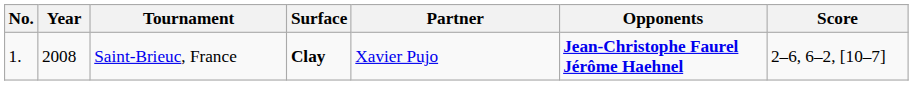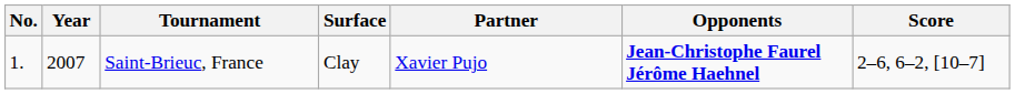Saint-Brieuc, France | Year: 2008 -> 2007
Saint-Brieuc, France | Surface: bold -> normal
